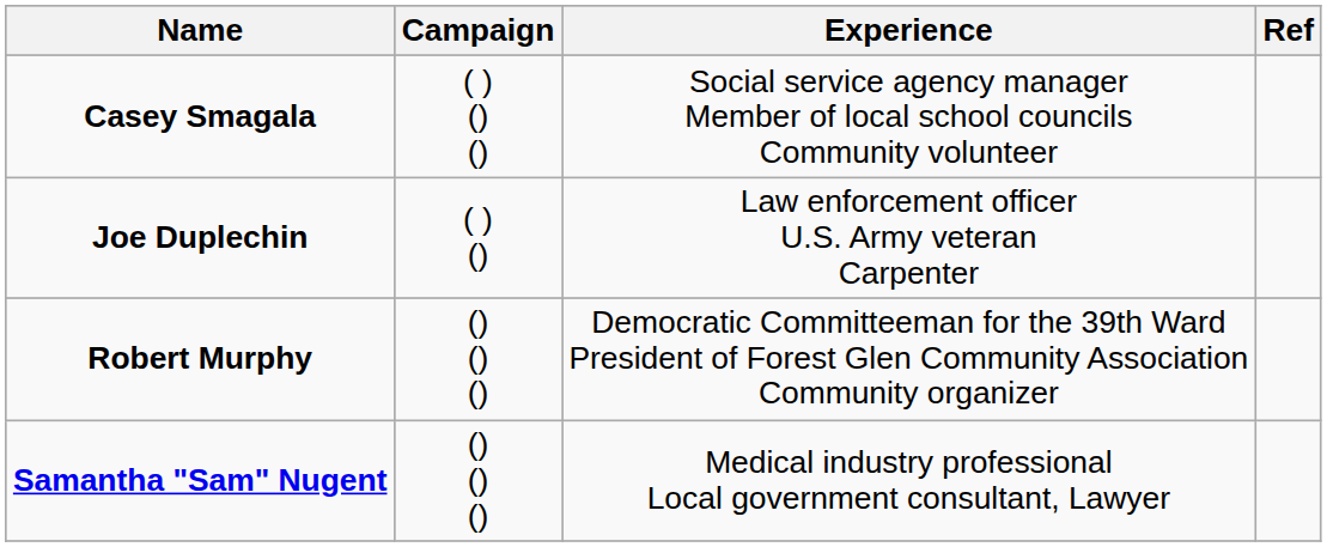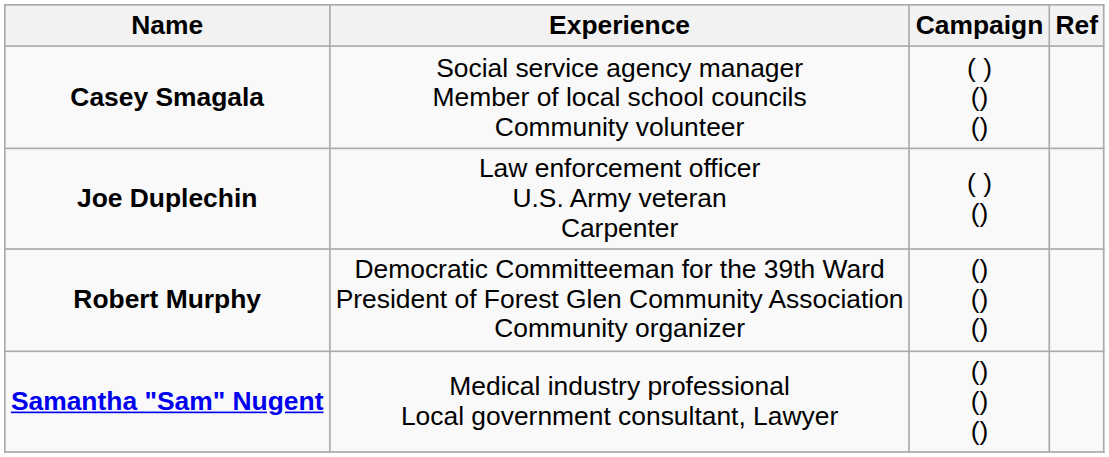columns swapped: Experience <-> Campaign
